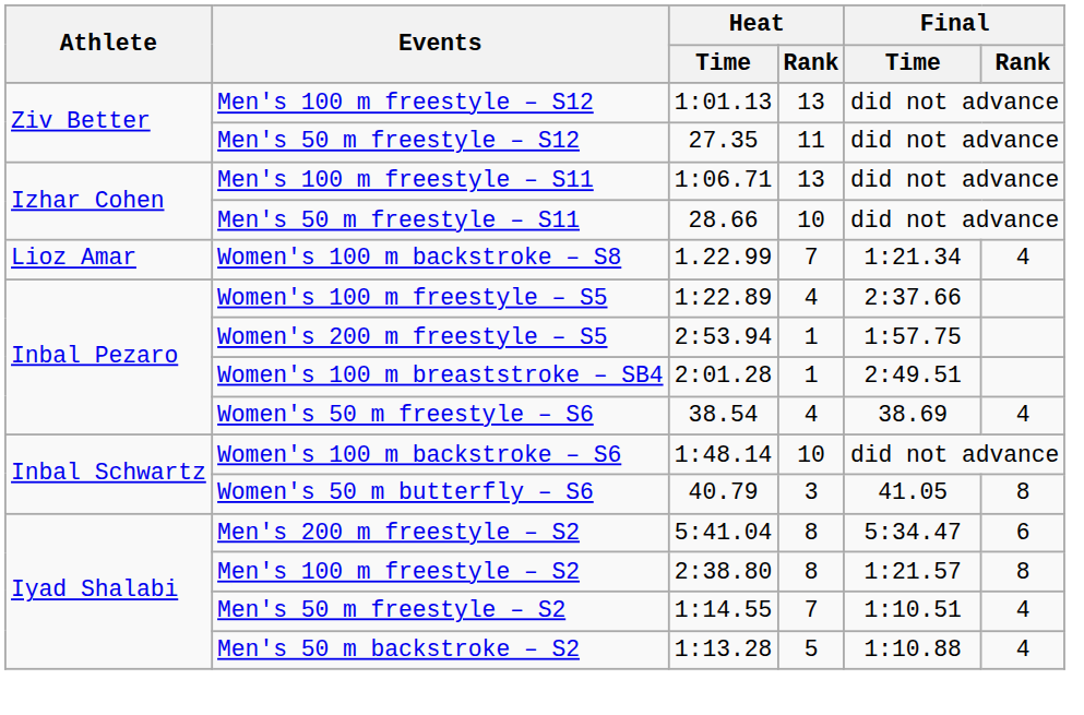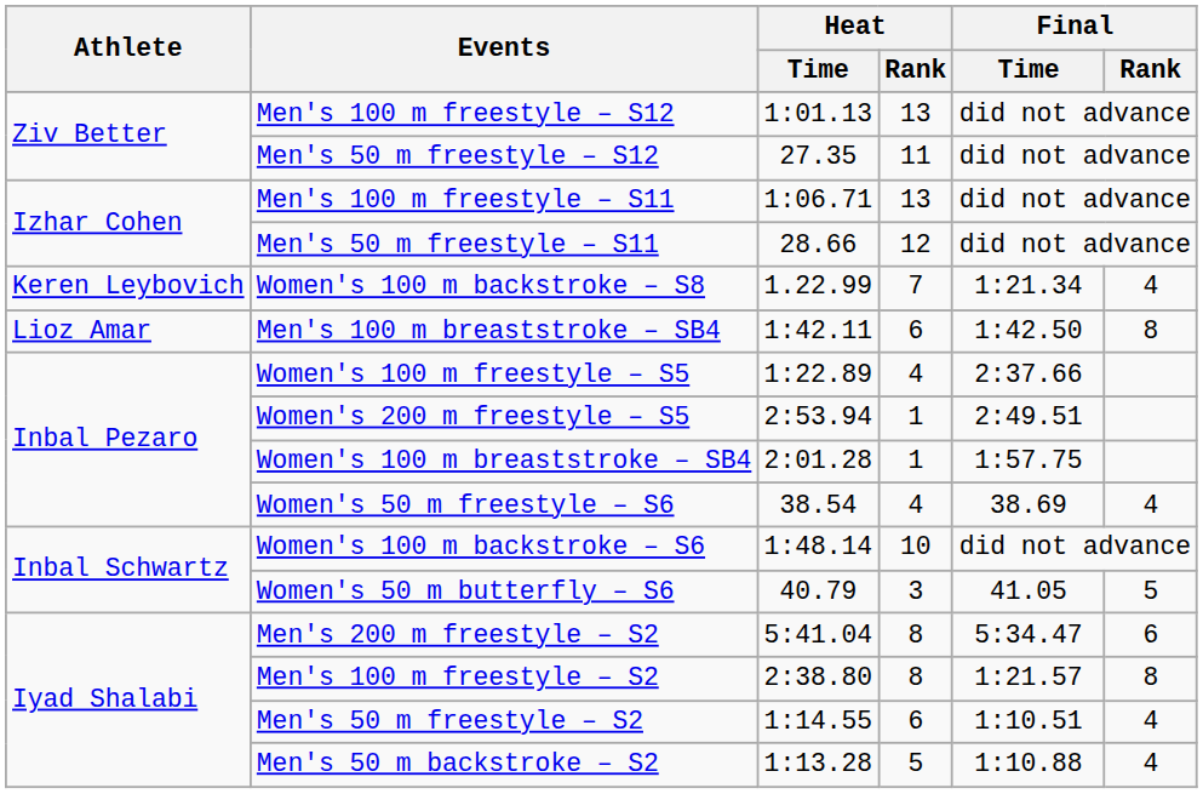Men's 50 m freestyle – S11 | Heat / Rank: 10 -> 12
Women's 100 m backstroke – S8 | Athlete: Lioz Amar -> Keren Leybovich
+ row: Lioz Amar | Men's 100 m breaststroke – SB4 | 1:42.11 | 6 | 1:42.50 | 8
Women's 200 m freestyle – S5 | Final / Time: 1:57.75 -> 2:49.51
Women's 100 m breaststroke – SB4 | Final / Time: 2:49.51 -> 1:57.75
Women's 50 m butterfly – S6 | Final / Rank: 8 -> 5
Men's 50 m freestyle – S2 | Heat / Rank: 7 -> 6
